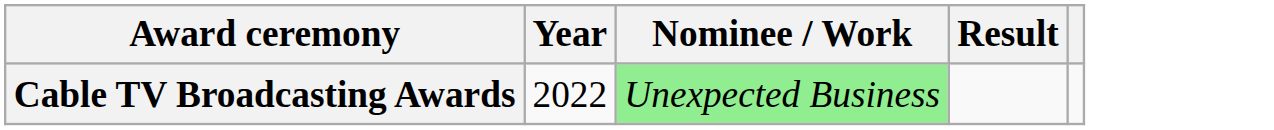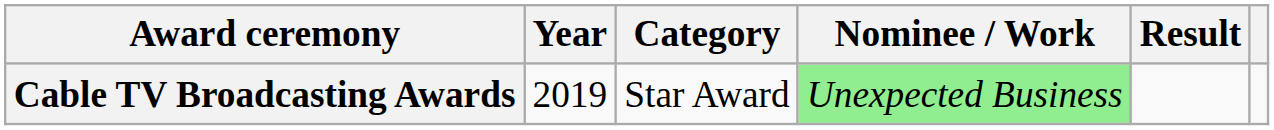+ column: Category | Star Award
Cable TV Broadcasting Awards | Year: 2022 -> 2019
